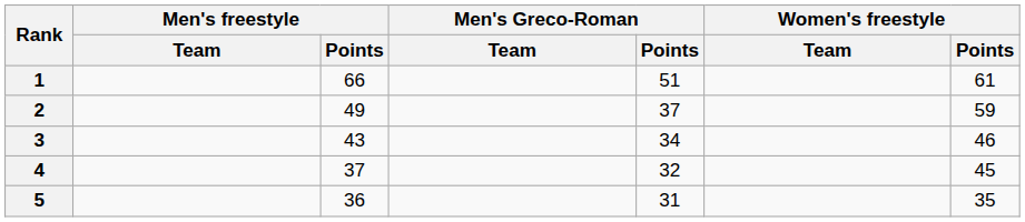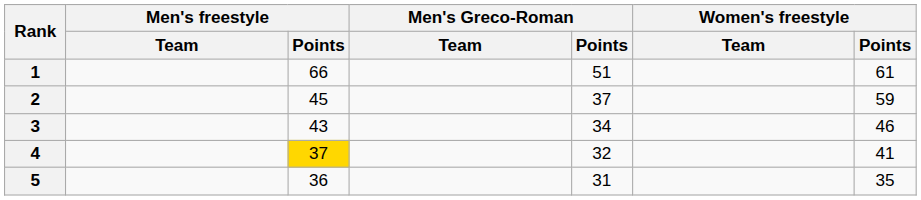2 | Men's freestyle / Points: 49 -> 45
4 | Men's freestyle / Points: no background -> gold background
4 | Women's freestyle / Points: 45 -> 41
